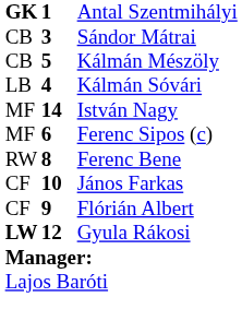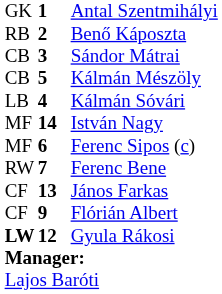Antal Szentmihályi | column 1: bold -> normal
+ row: RB | 2 | Benő Káposzta
Ferenc Bene | column 2: 8 -> 7
János Farkas | column 2: 10 -> 13
